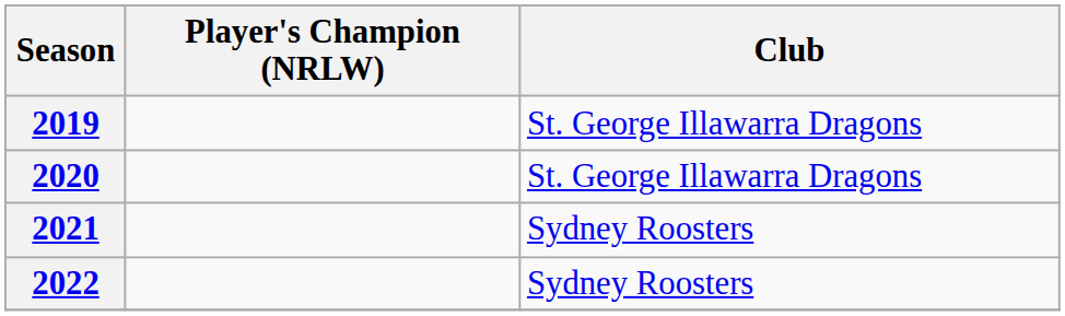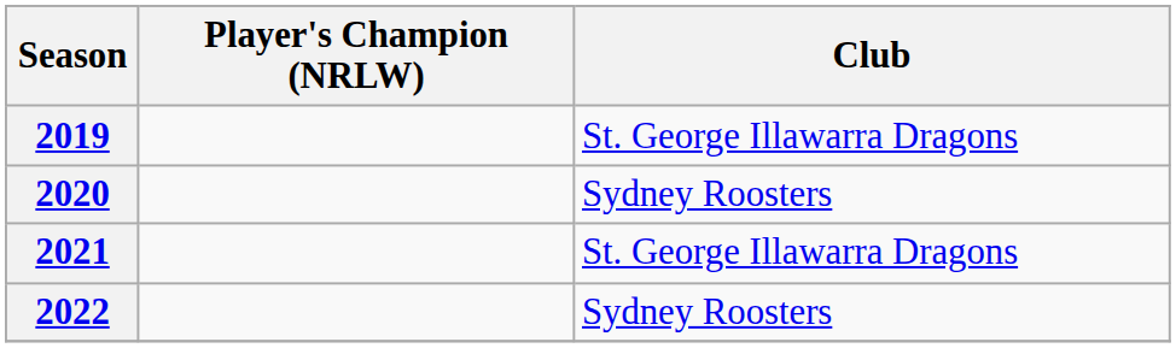2020 | Club: St. George Illawarra Dragons -> Sydney Roosters
2021 | Club: Sydney Roosters -> St. George Illawarra Dragons
